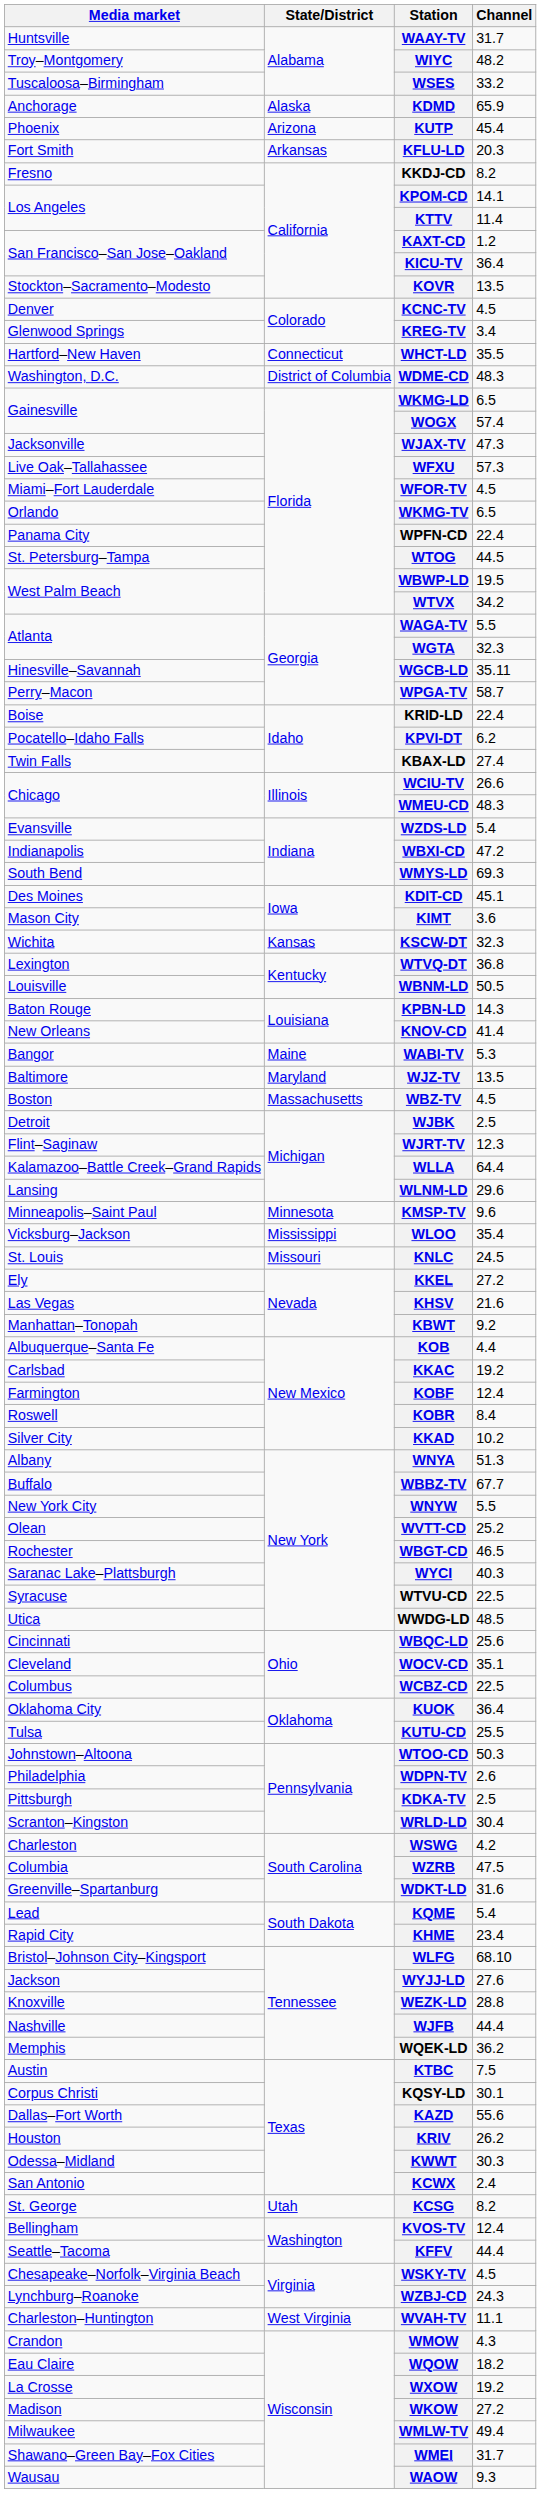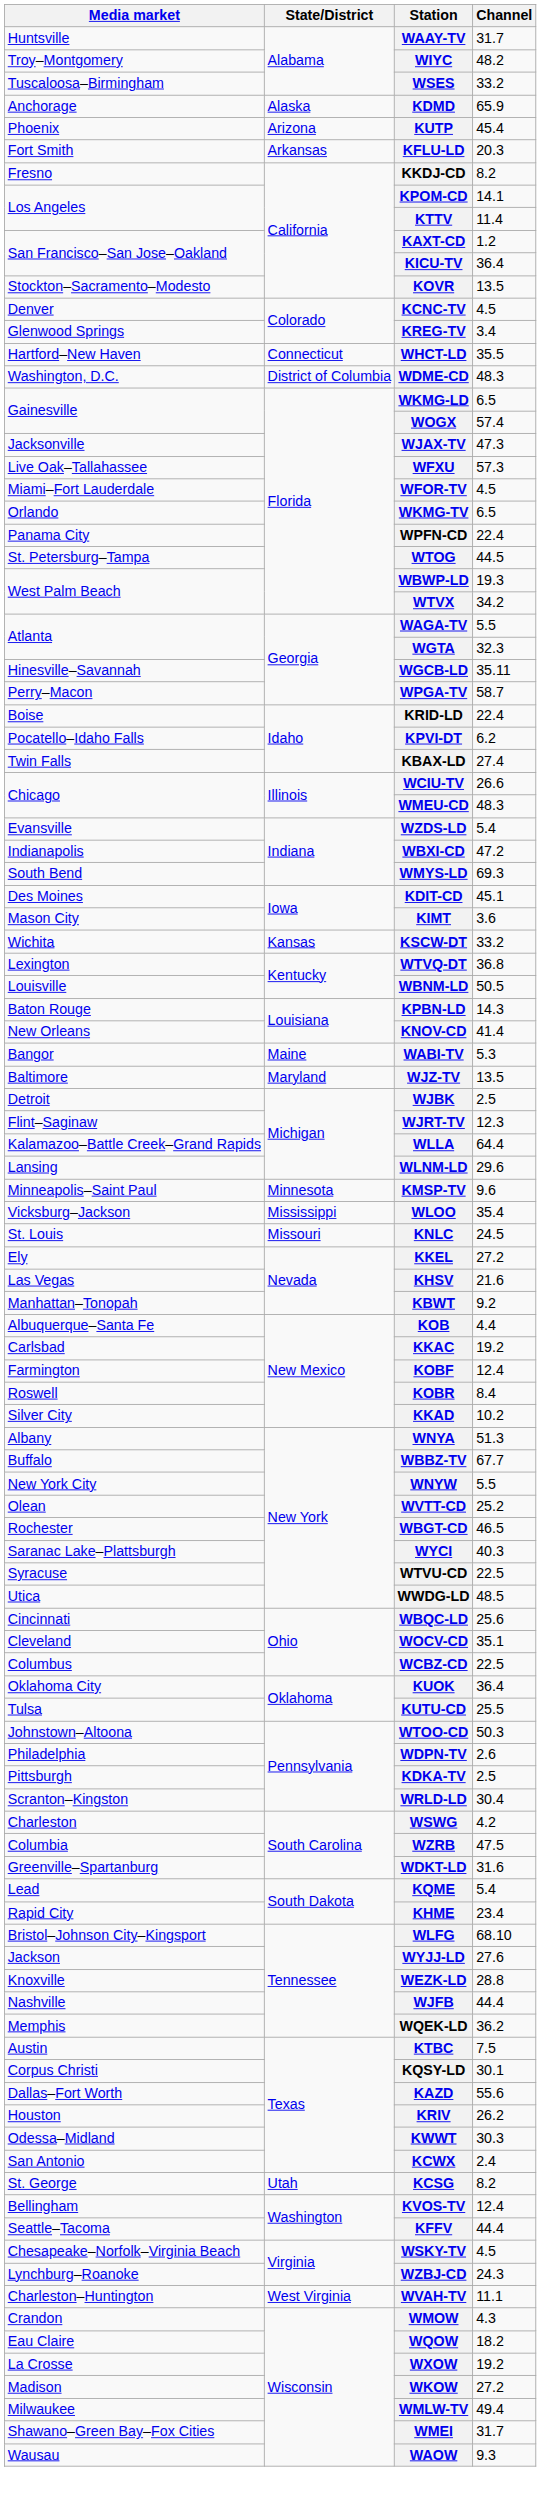WBWP-LD | Channel: 19.5 -> 19.3
KSCW-DT | Channel: 32.3 -> 33.2
- row: Boston | Massachusetts | WBZ-TV | 4.5
